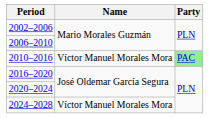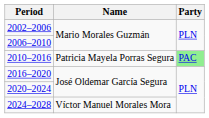2010–2016 | Name: Víctor Manuel Morales Mora -> Patricia Mayela Porras Segura
